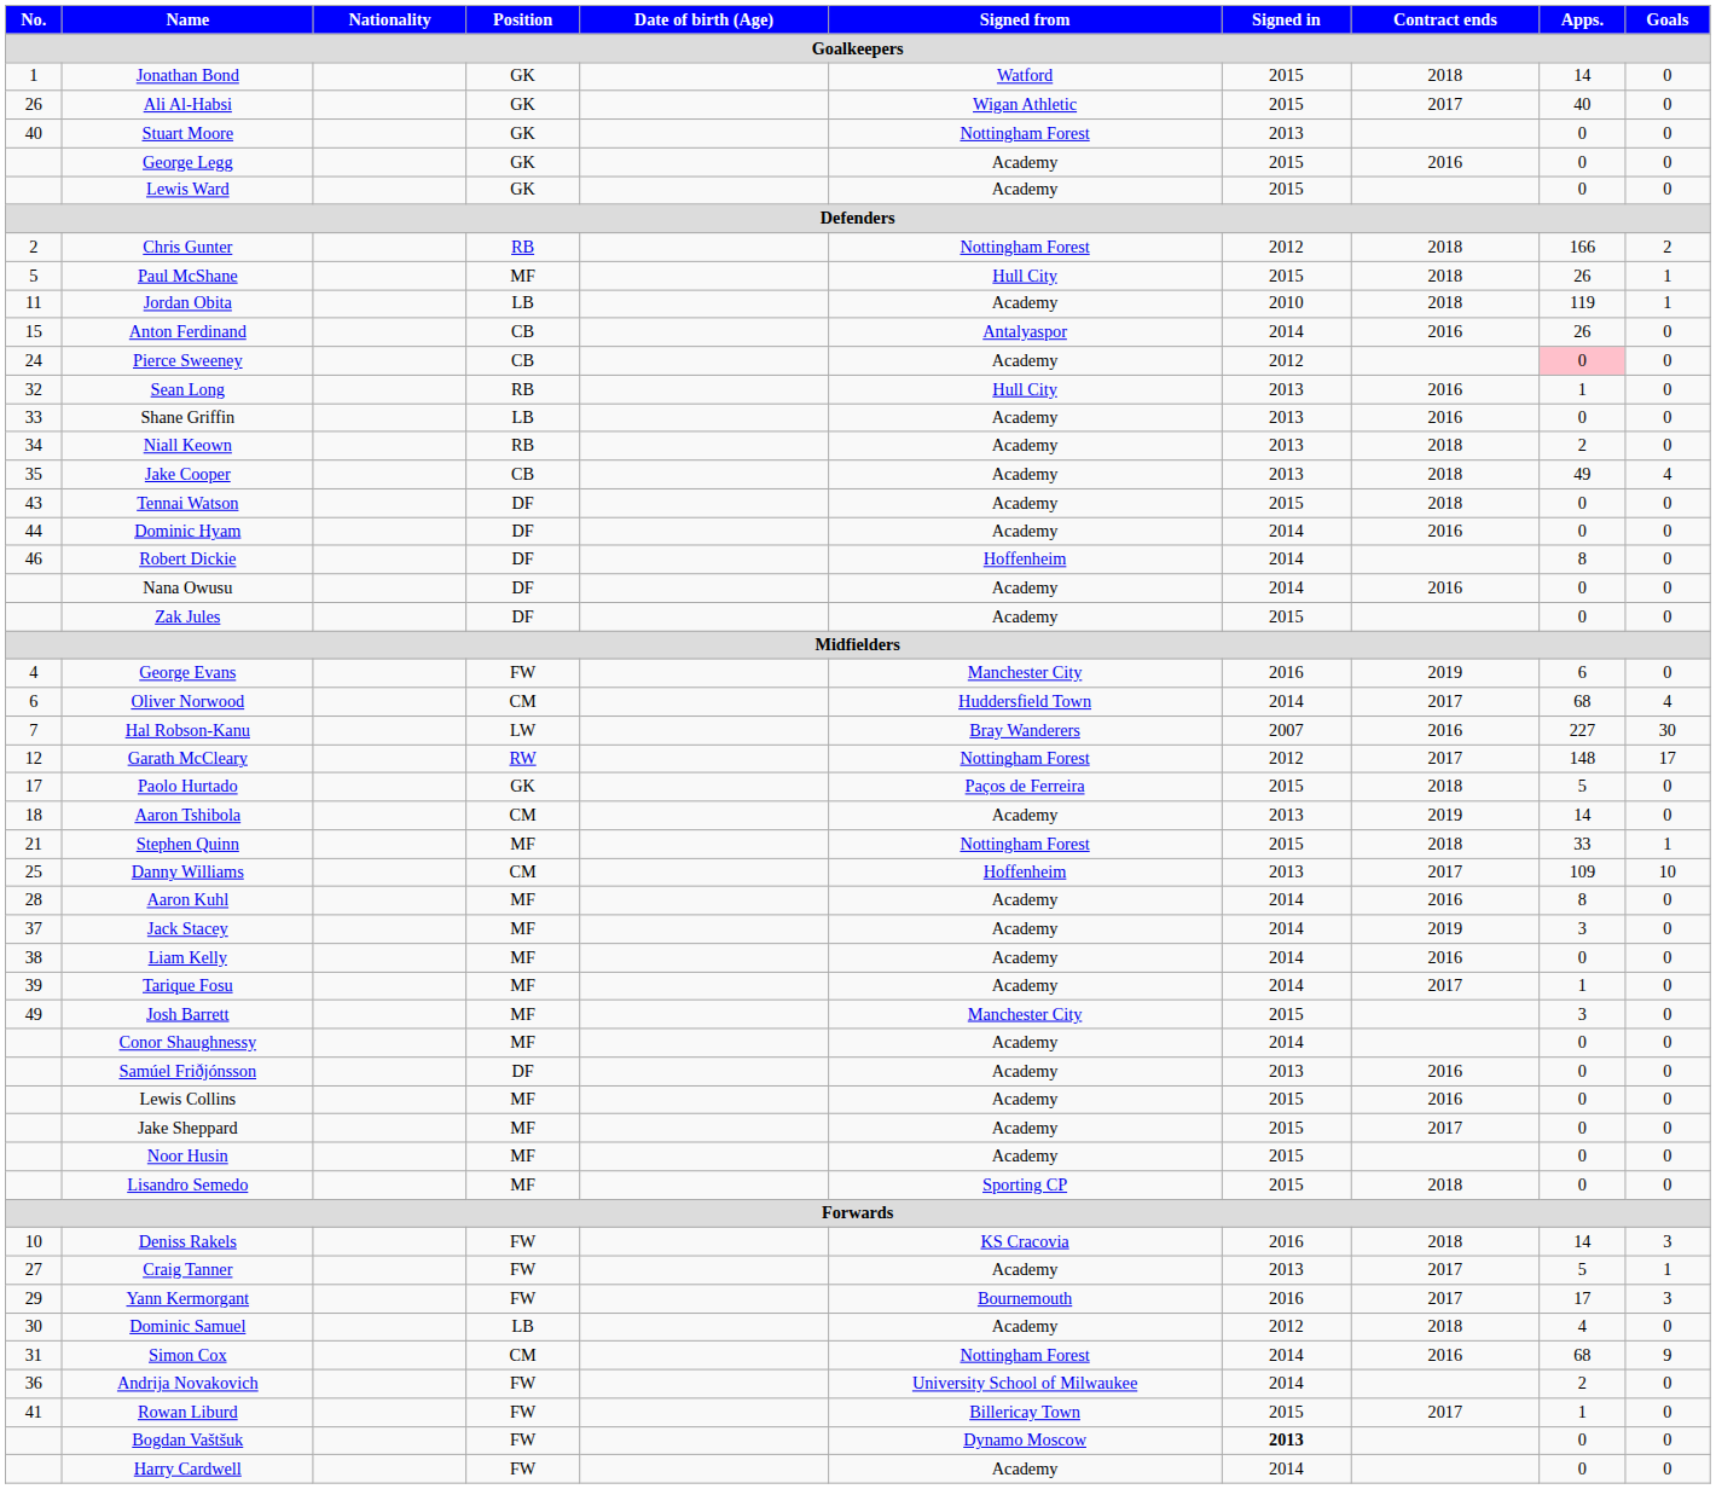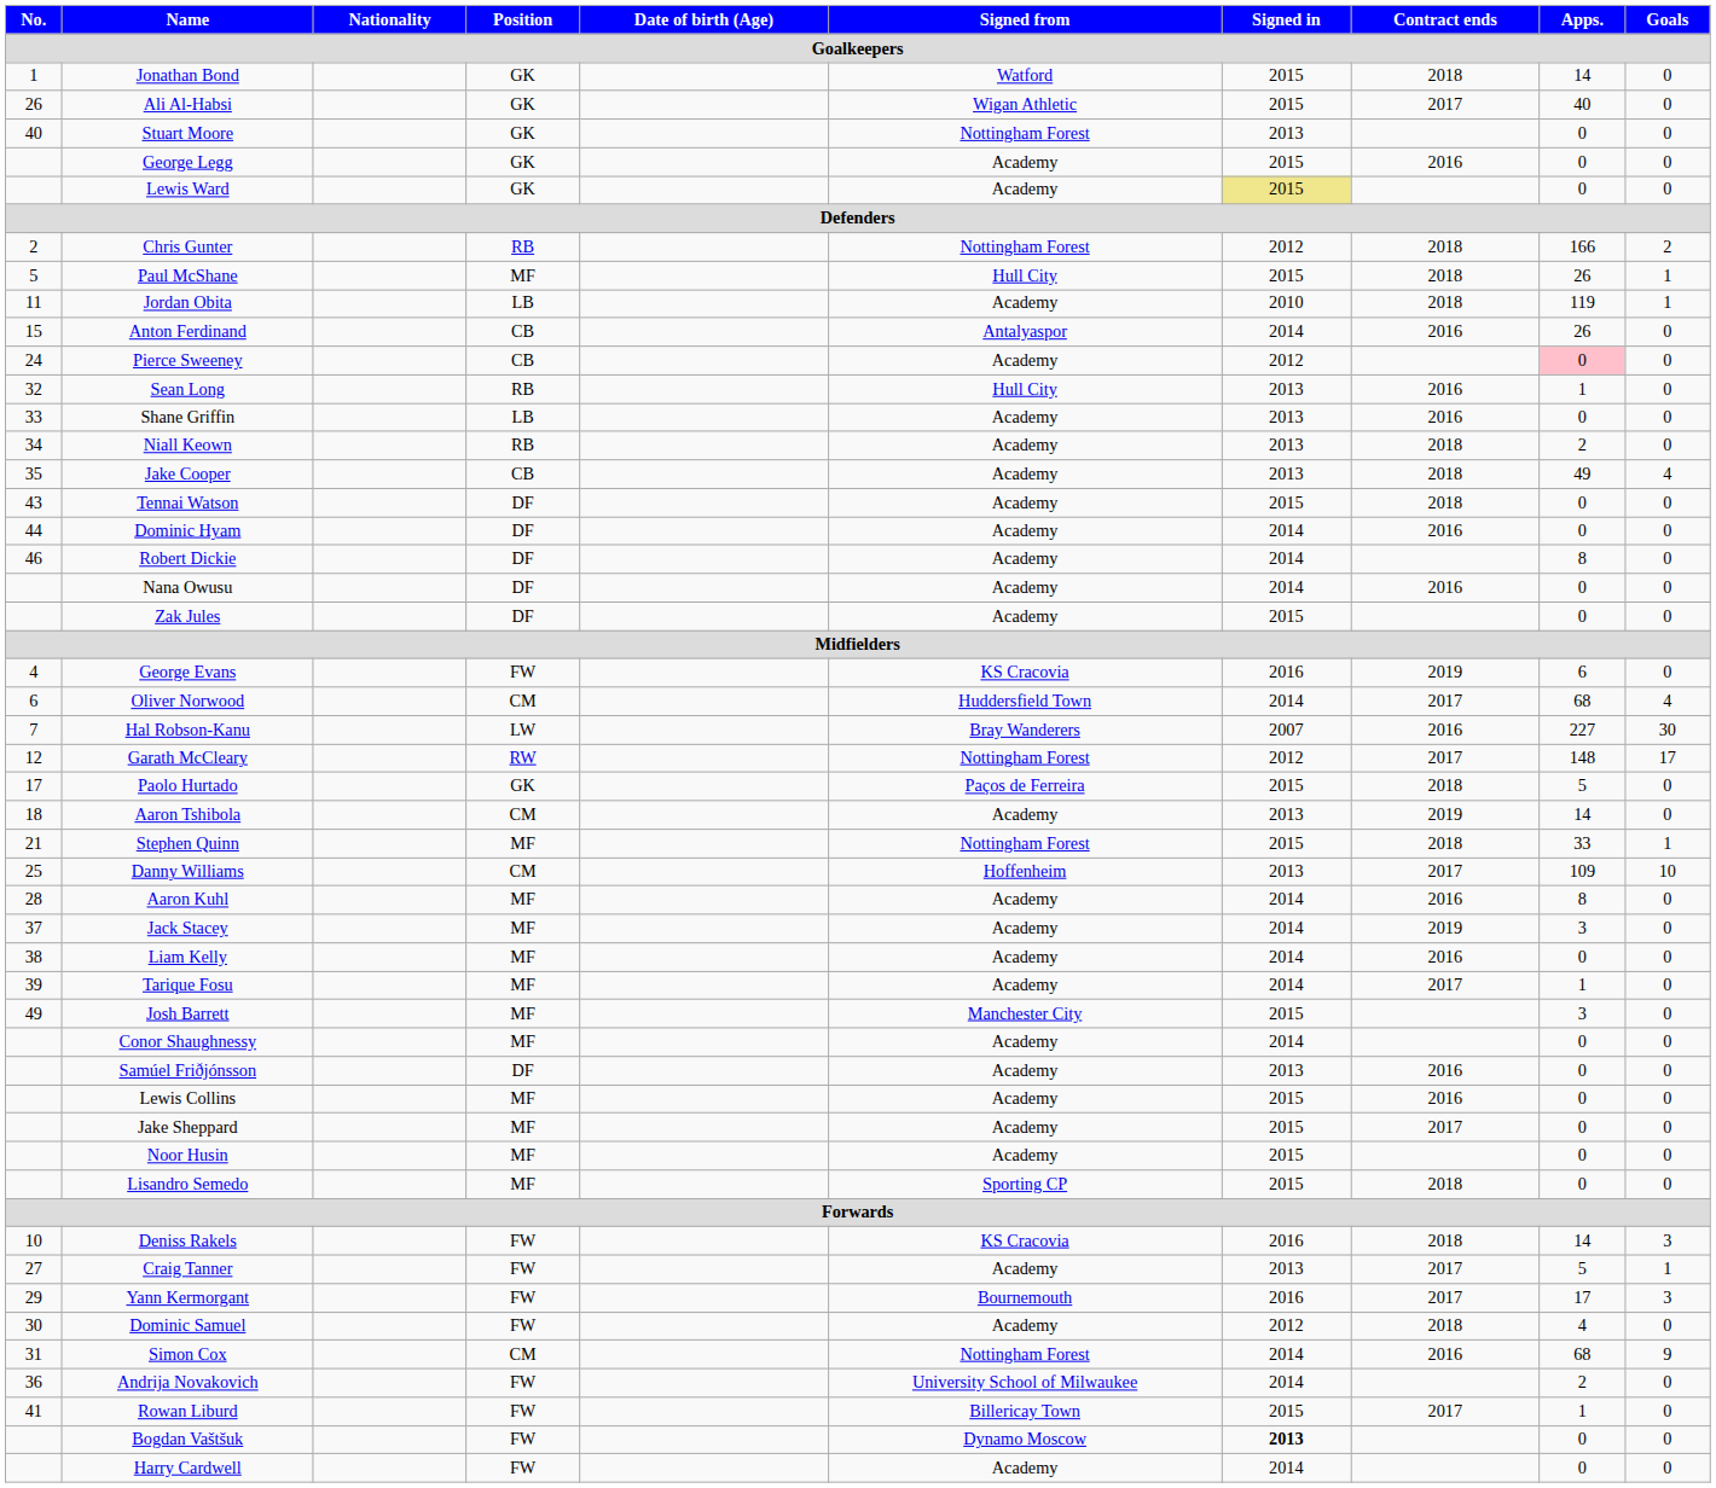Lewis Ward | Signed in: no background -> khaki background
Robert Dickie | Signed from: Hoffenheim -> Academy
George Evans | Signed from: Manchester City -> KS Cracovia
Dominic Samuel | Position: LB -> FW
